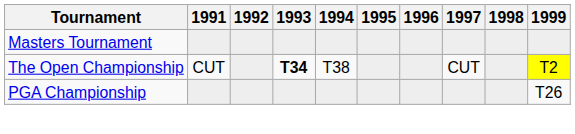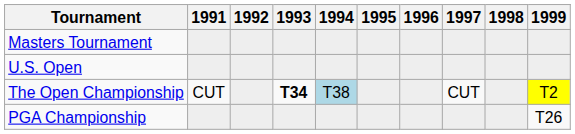+ row: U.S. Open
The Open Championship | 1994: no background -> lightblue background
